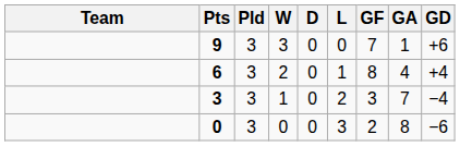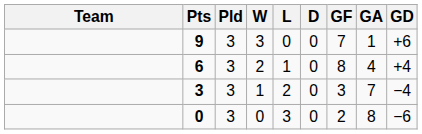columns swapped: D <-> L
